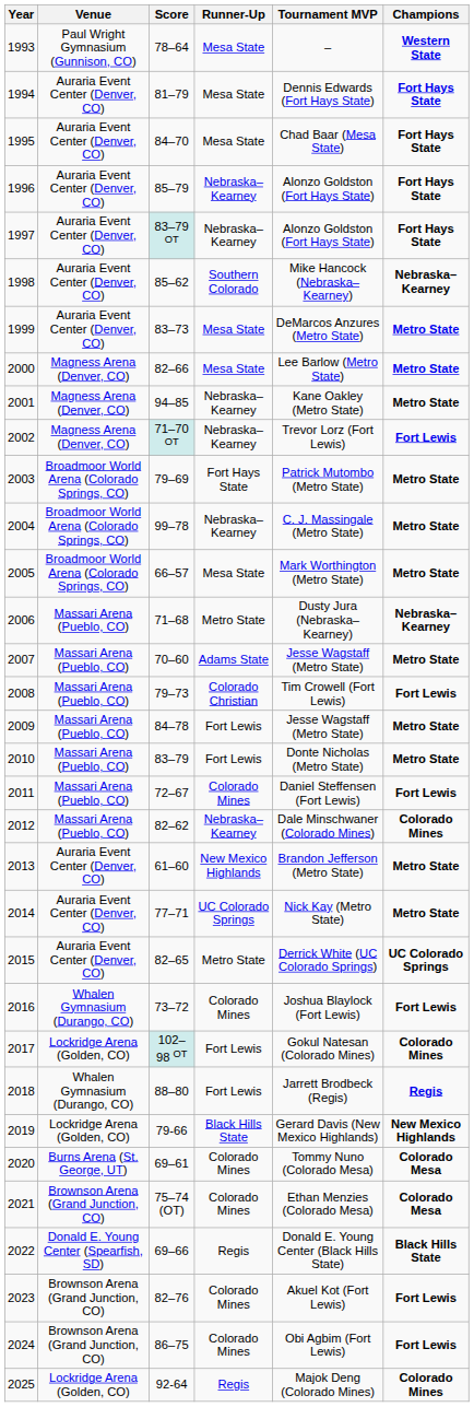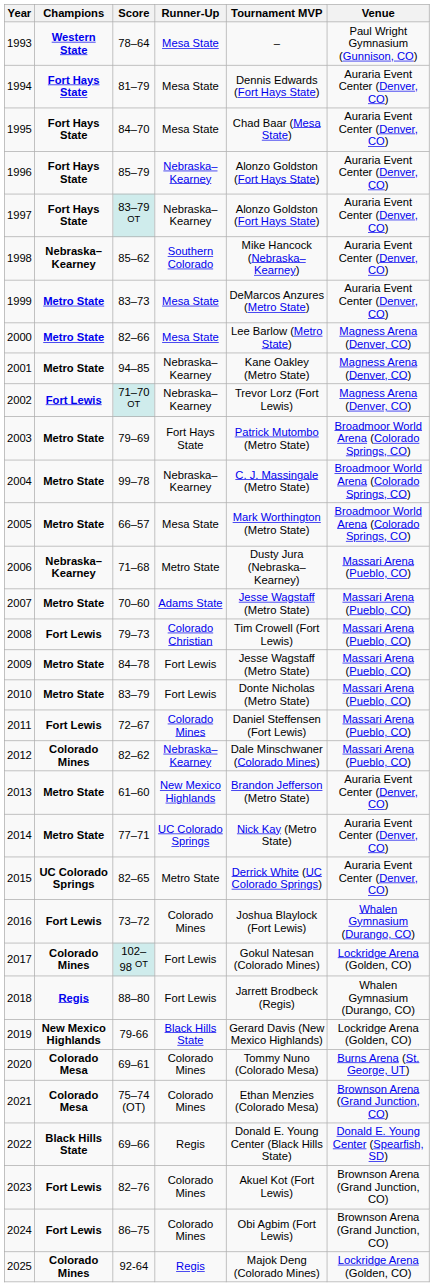columns swapped: Champions <-> Venue
